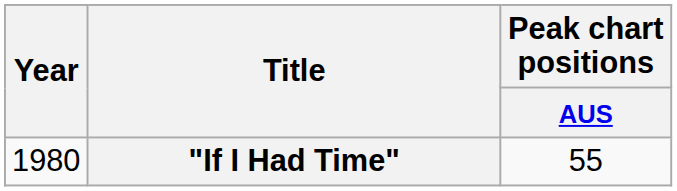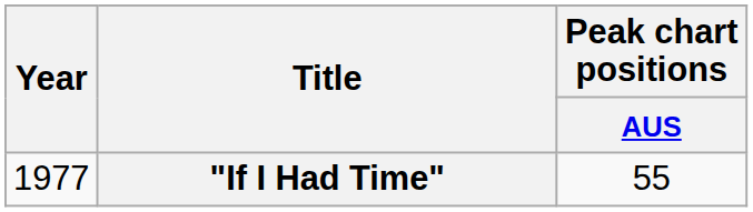"If I Had Time" | Year: 1980 -> 1977
